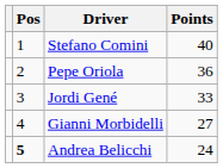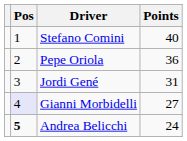Jordi Gené | Points: 33 -> 31
Gianni Morbidelli | Pos: no background -> lavender background
